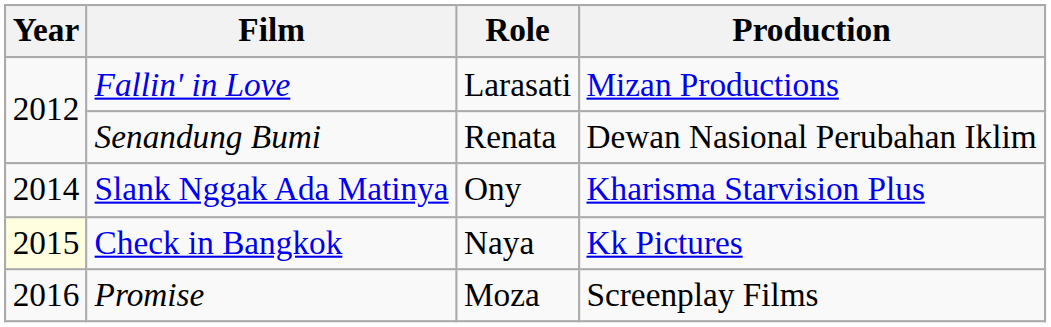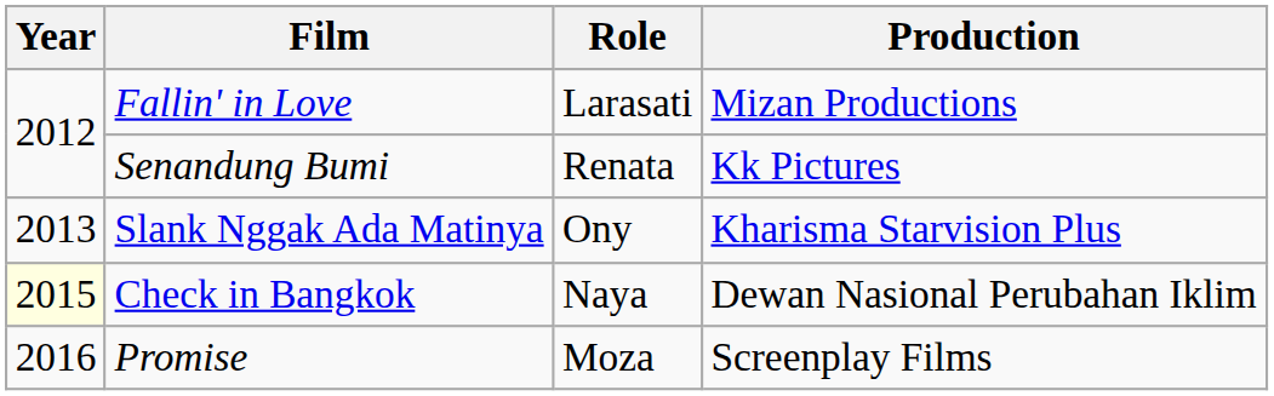Senandung Bumi | Production: Dewan Nasional Perubahan Iklim -> Kk Pictures
Slank Nggak Ada Matinya | Year: 2014 -> 2013
Check in Bangkok | Production: Kk Pictures -> Dewan Nasional Perubahan Iklim
